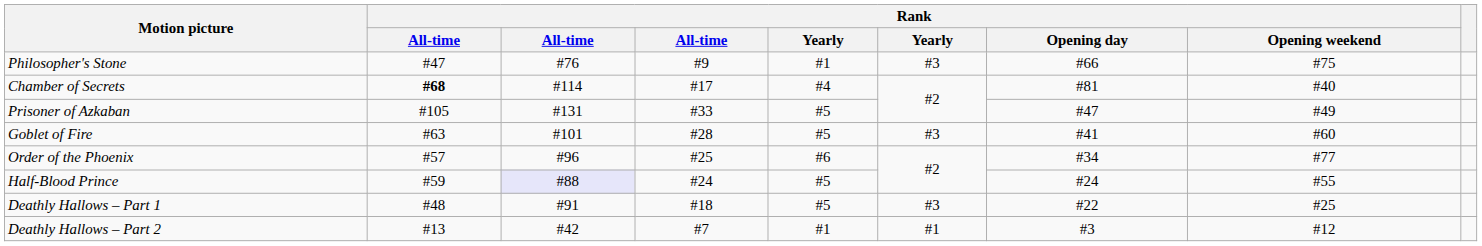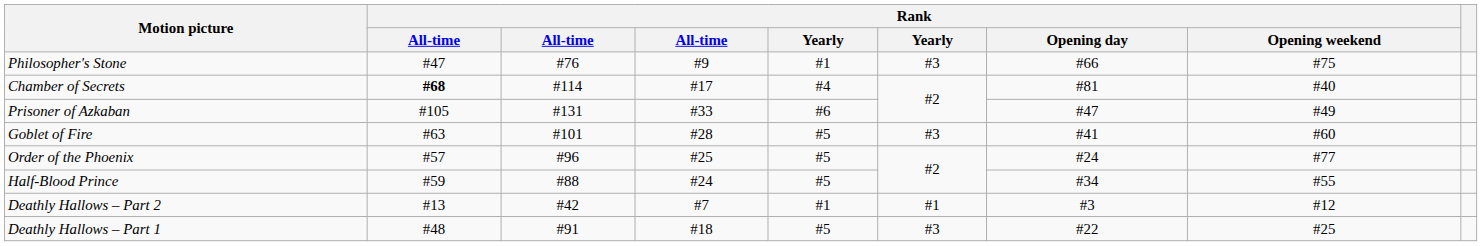Prisoner of Azkaban | column 5: #5 -> #6
Order of the Phoenix | column 5: #6 -> #5
Order of the Phoenix | Rank / Opening day: #34 -> #24
Half-Blood Prince | column 3: lavender background -> no background
Half-Blood Prince | Rank / Opening day: #24 -> #34
rows swapped: Deathly Hallows – Part 1 <-> Deathly Hallows – Part 2
